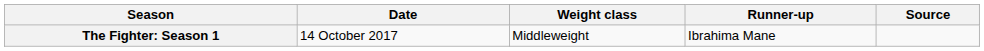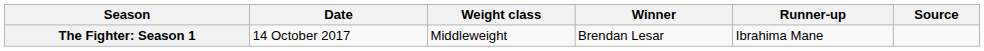+ column: Winner | Brendan Lesar
